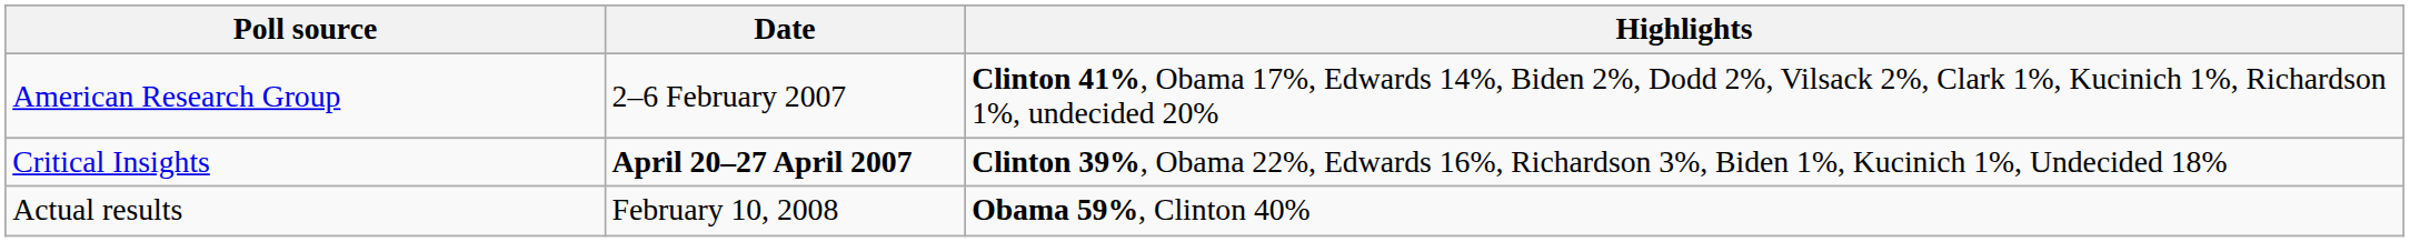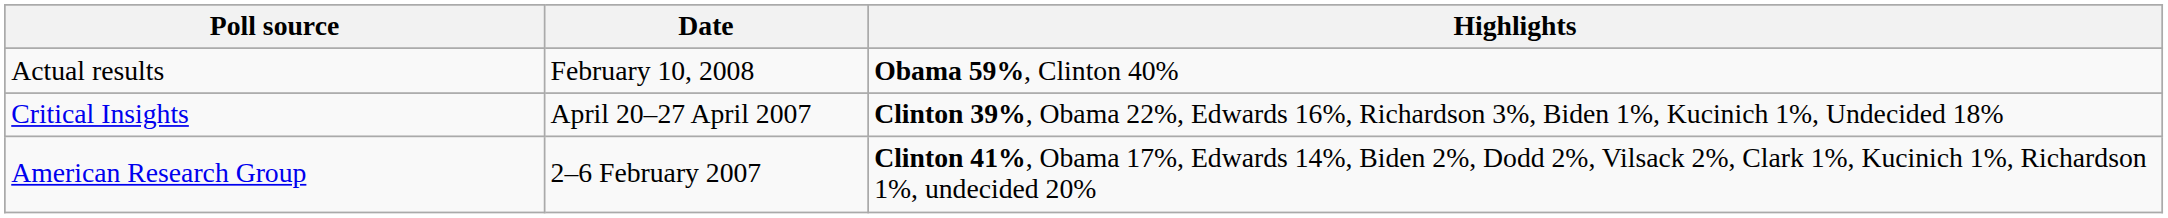rows swapped: Actual results <-> American Research Group
Critical Insights | Date: bold -> normal
